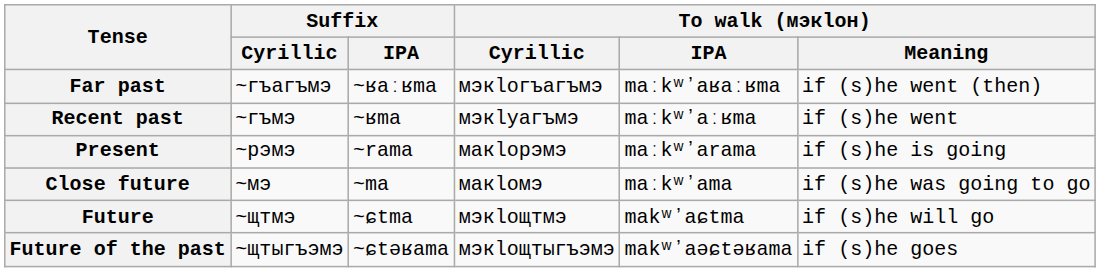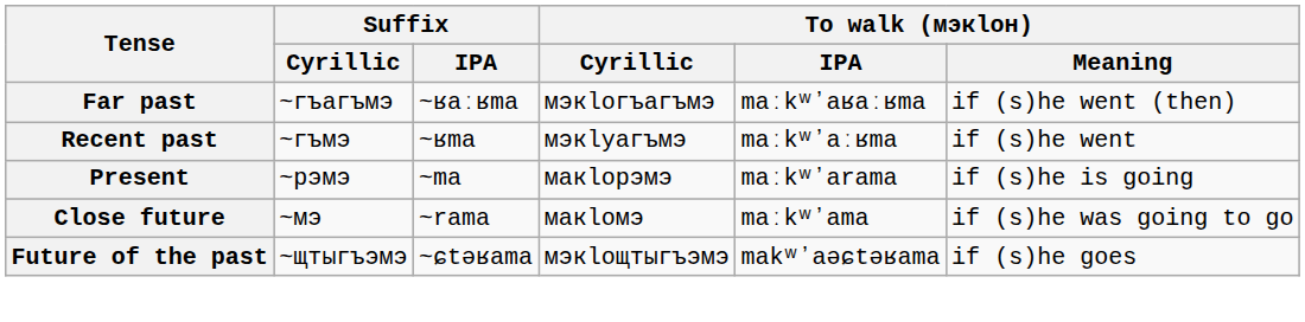Present | Suffix / IPA: ~rama -> ~ma
Close future | Suffix / IPA: ~ma -> ~rama
- row: Future | ~щтмэ | ~ɕtma | мэкӏощтмэ | makʷʼaɕtma | if (s)he will go
